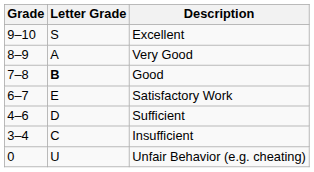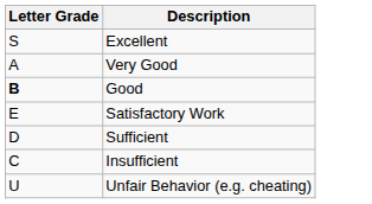- column: Grade | 9–10 | 8–9 | 7–8 | 6–7 | 4–6 | 3–4 | 0
